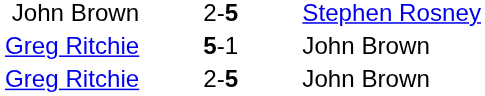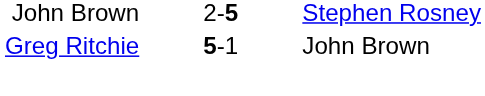- row: Greg Ritchie | 2-5 | John Brown
